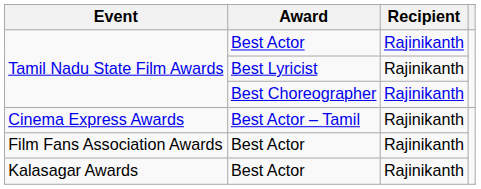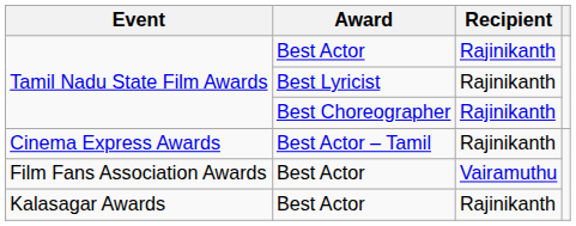Film Fans Association Awards | Recipient: Rajinikanth -> Vairamuthu
